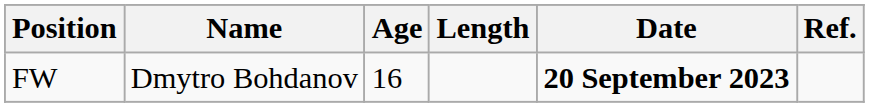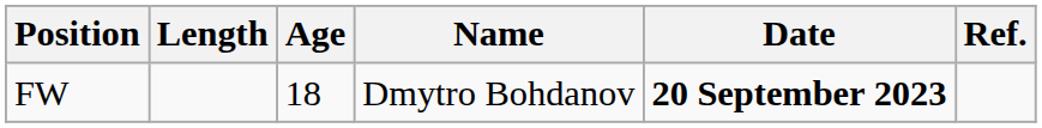columns swapped: Name <-> Length
FW | Age: 16 -> 18
